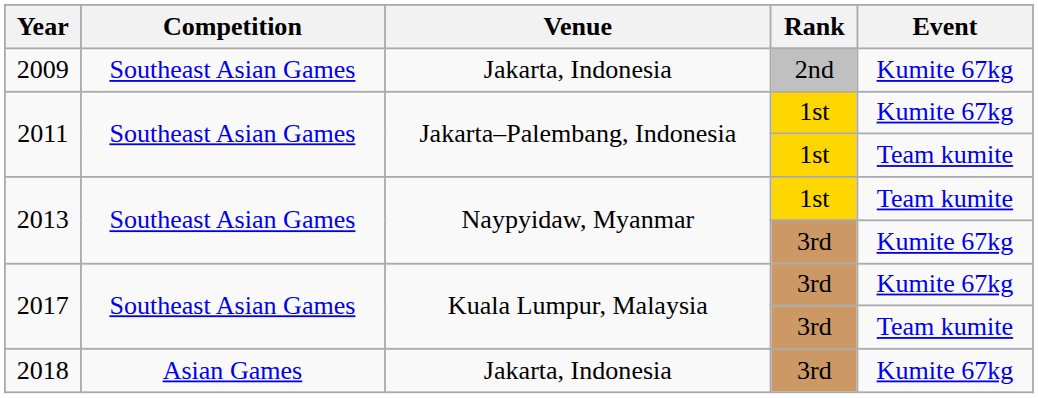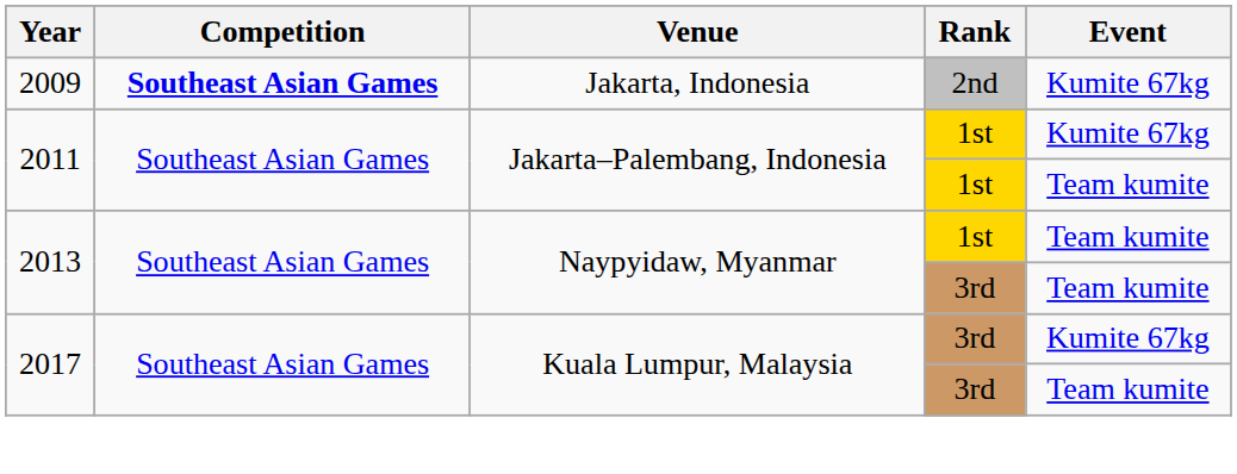2009 | Competition: normal -> bold
2013 / 3rd | Event: Kumite 67kg -> Team kumite
- row: 2018 | Asian Games | Jakarta, Indonesia | 3rd | Kumite 67kg
